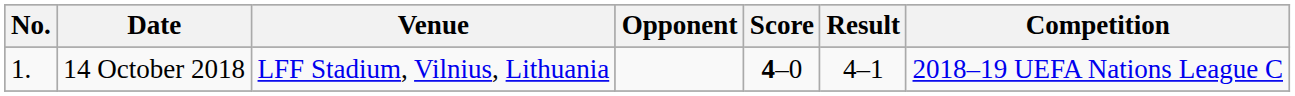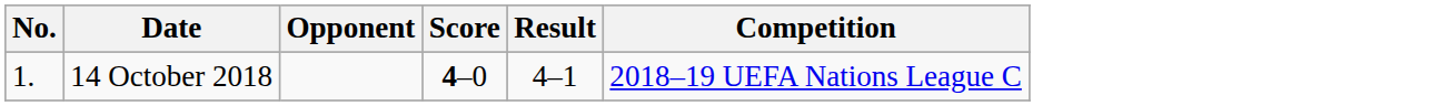- column: Venue | LFF Stadium, Vilnius, Lithuania
